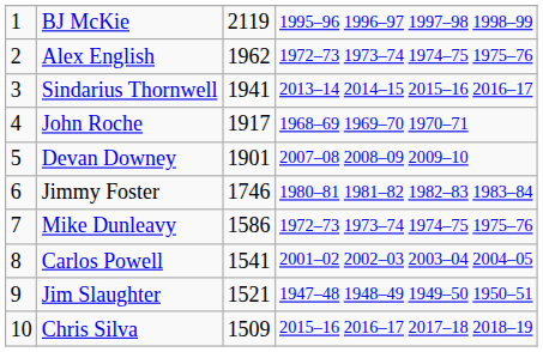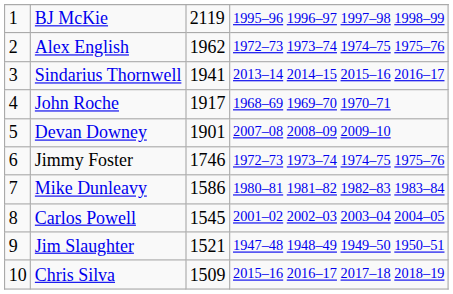Jimmy Foster | column 4: 1980–81 1981–82 1982–83 1983–84 -> 1972–73 1973–74 1974–75 1975–76
Mike Dunleavy | column 4: 1972–73 1973–74 1974–75 1975–76 -> 1980–81 1981–82 1982–83 1983–84
Carlos Powell | column 3: 1541 -> 1545
